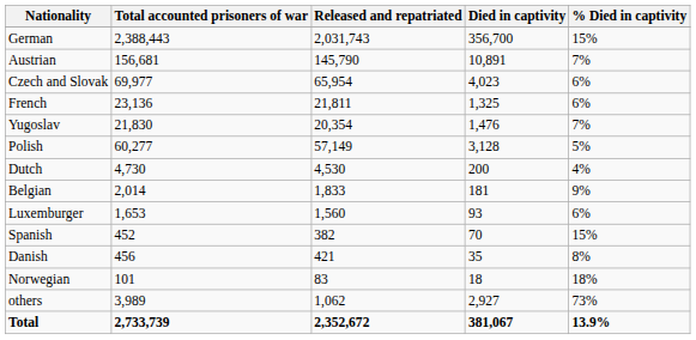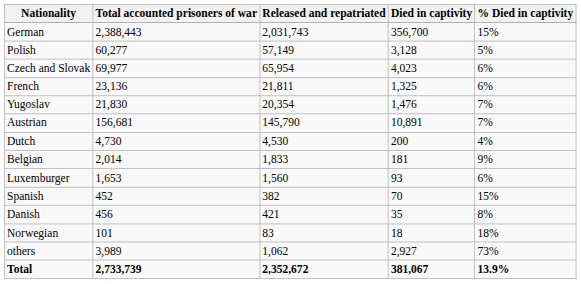rows swapped: Austrian <-> Polish
